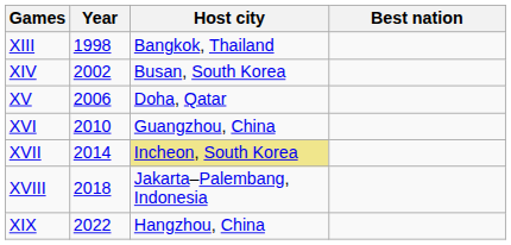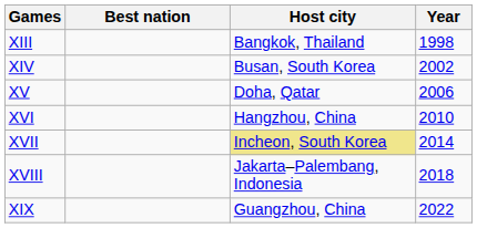columns swapped: Year <-> Best nation
XVI | Host city: Guangzhou, China -> Hangzhou, China
XIX | Host city: Hangzhou, China -> Guangzhou, China
